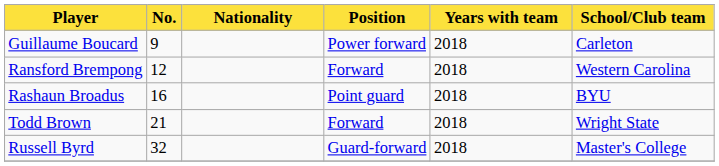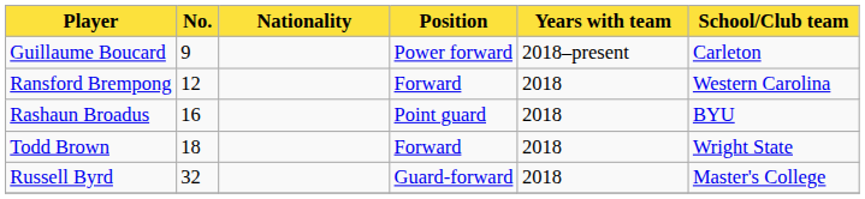Guillaume Boucard | Years with team: 2018 -> 2018–present
Todd Brown | No.: 21 -> 18
